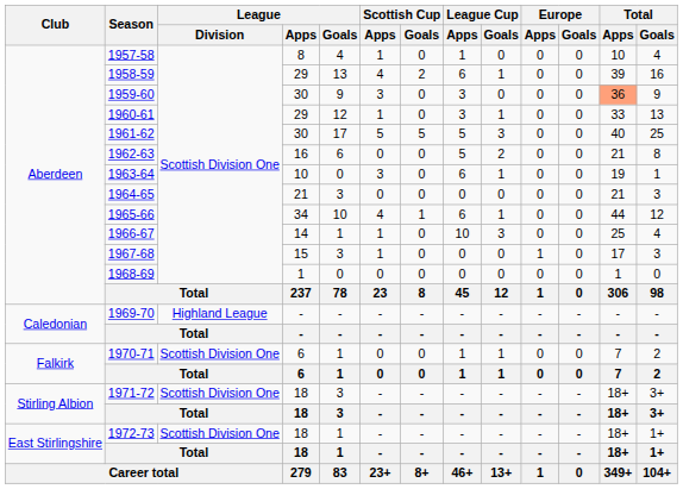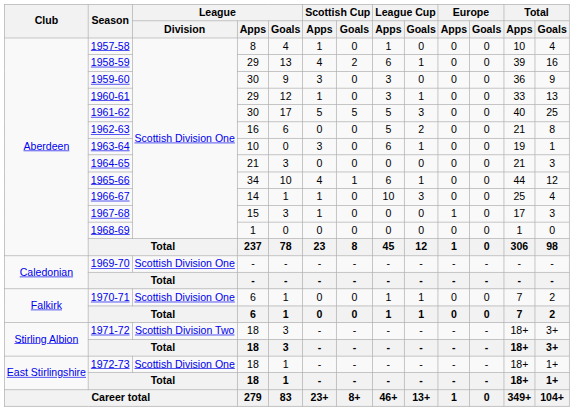1959-60 | Total / Apps: lightsalmon background -> no background
1969-70 | League / Division: Highland League -> Scottish Division One
1971-72 | League / Division: Scottish Division One -> Scottish Division Two
